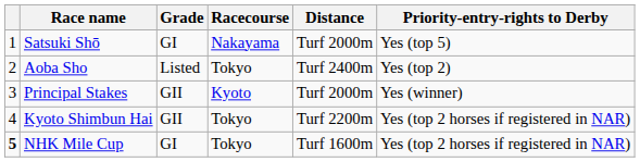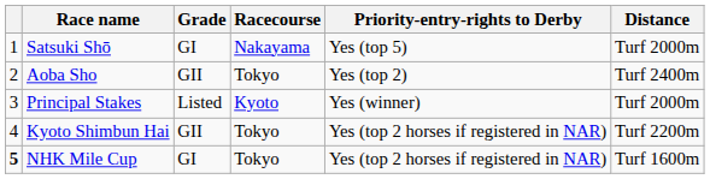columns swapped: Distance <-> Priority-entry-rights to Derby
Aoba Sho | Grade: Listed -> GII
Principal Stakes | Grade: GII -> Listed
